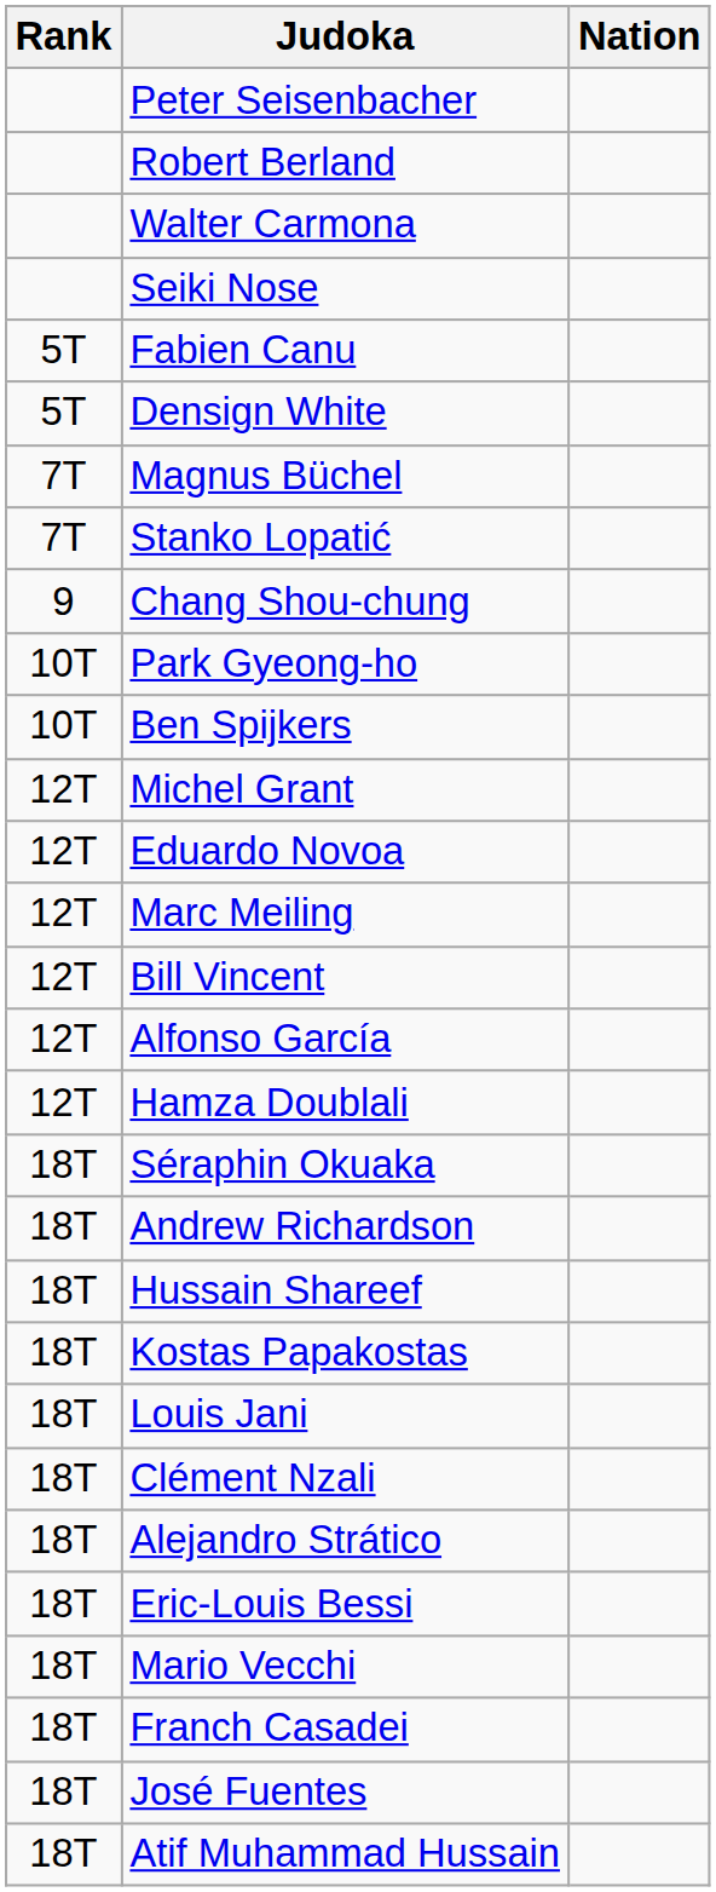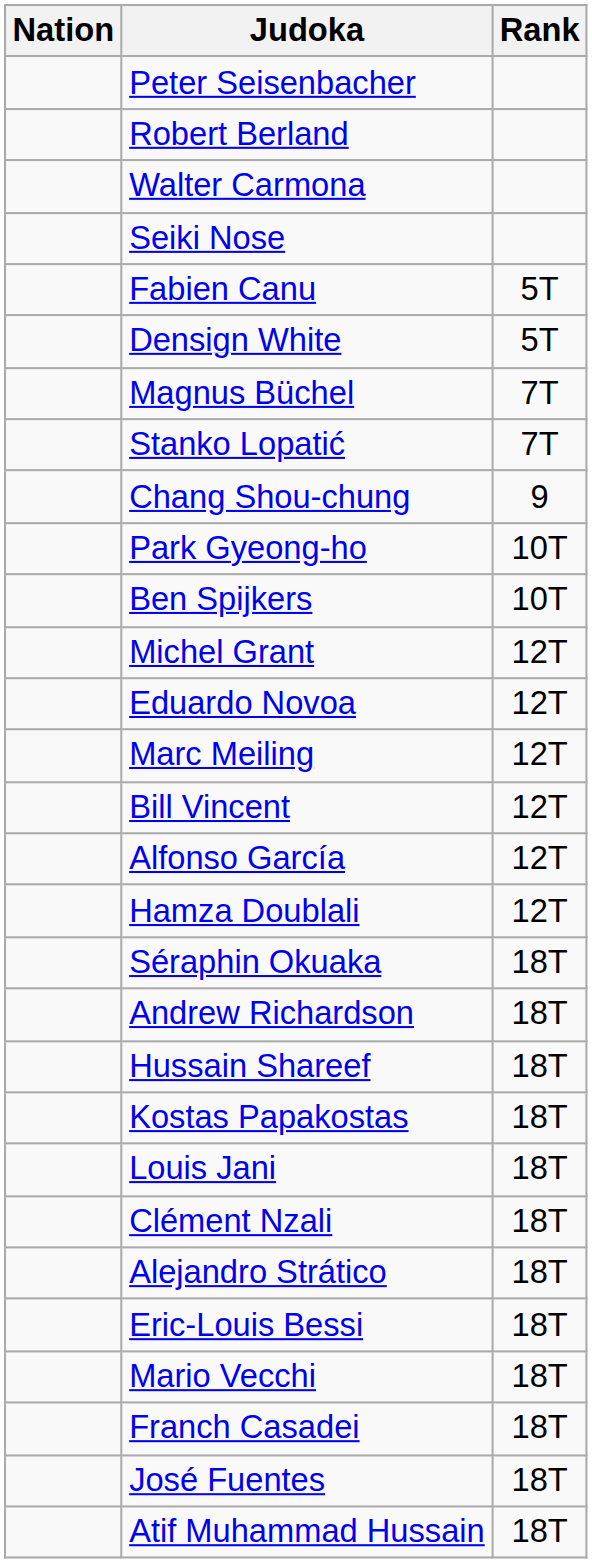columns swapped: Rank <-> Nation
